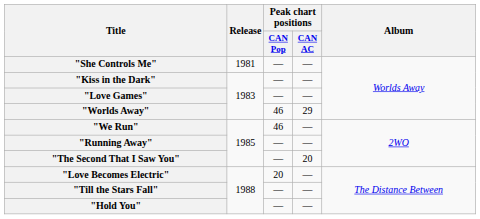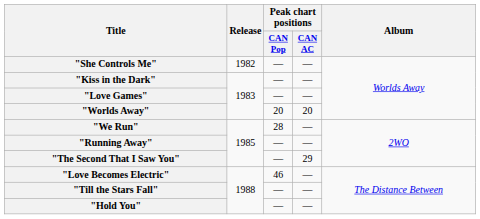"She Controls Me" | Release: 1981 -> 1982
"Worlds Away" | Peak chart positions / CAN Pop: 46 -> 20
"Worlds Away" | Peak chart positions / CAN AC: 29 -> 20
"We Run" | Peak chart positions / CAN Pop: 46 -> 28
"The Second That I Saw You" | Peak chart positions / CAN AC: 20 -> 29
"Love Becomes Electric" | Peak chart positions / CAN Pop: 20 -> 46
